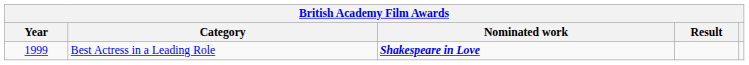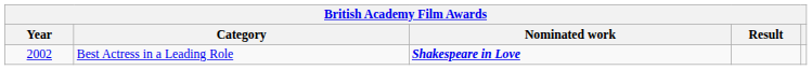Best Actress in a Leading Role | Year: 1999 -> 2002
